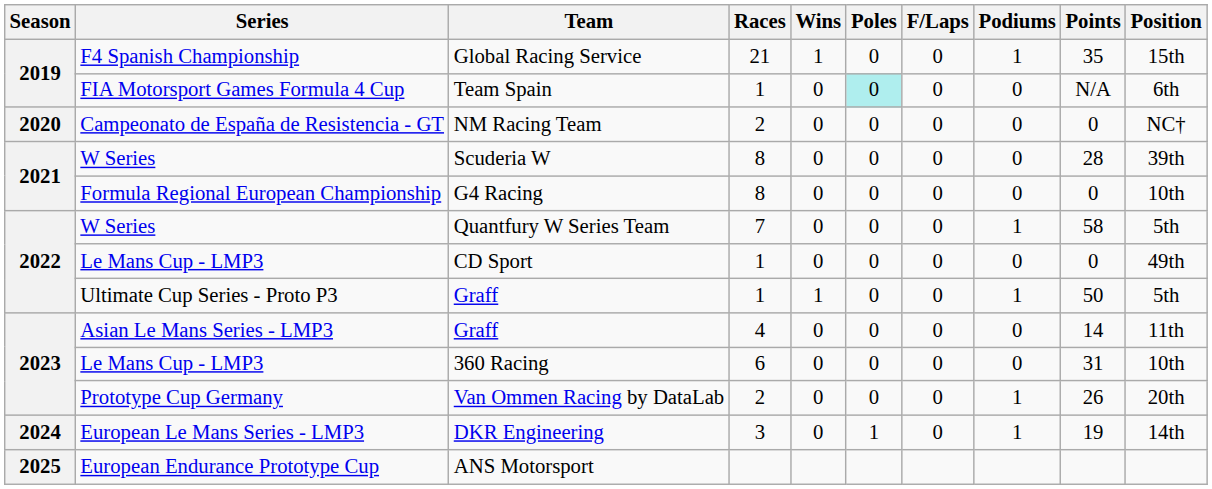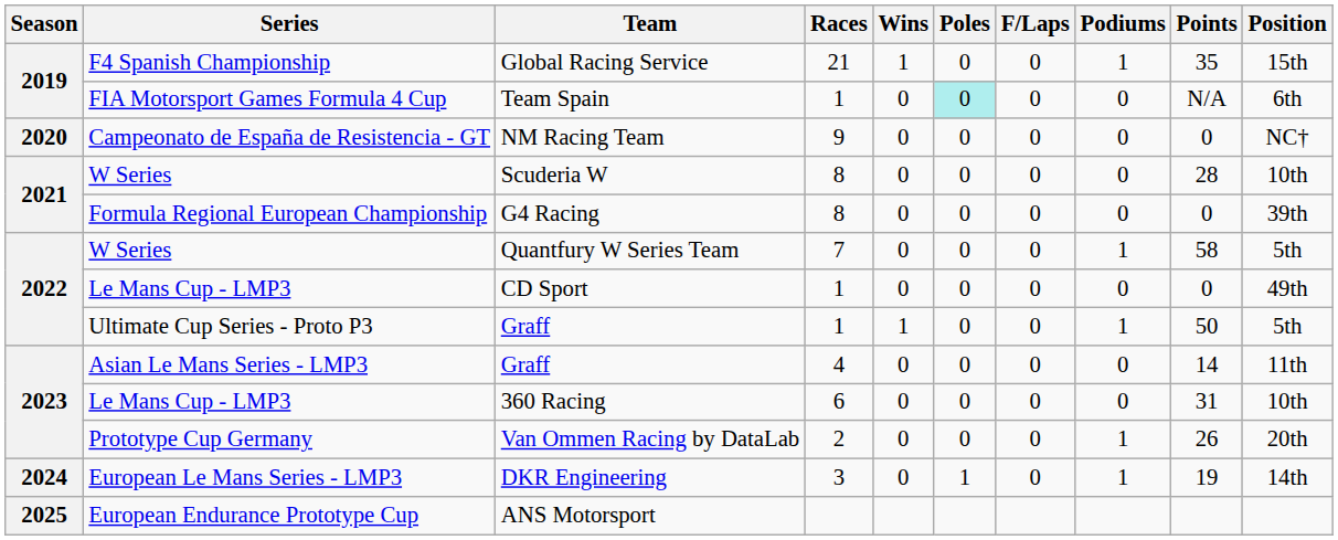NM Racing Team | Races: 2 -> 9
Scuderia W | Position: 39th -> 10th
G4 Racing | Position: 10th -> 39th
